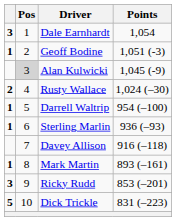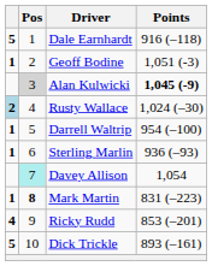Dale Earnhardt | column 1: 3 -> 5
Dale Earnhardt | Points: 1,054 -> 916 (–118)
Alan Kulwicki | Points: normal -> bold
Rusty Wallace | column 1: no background -> lightblue background
Davey Allison | Pos: no background -> paleturquoise background
Davey Allison | Points: 916 (–118) -> 1,054
Mark Martin | Pos: normal -> bold
Mark Martin | Points: 893 (–161) -> 831 (–223)
Ricky Rudd | column 1: 3 -> 4
Dick Trickle | Points: 831 (–223) -> 893 (–161)
